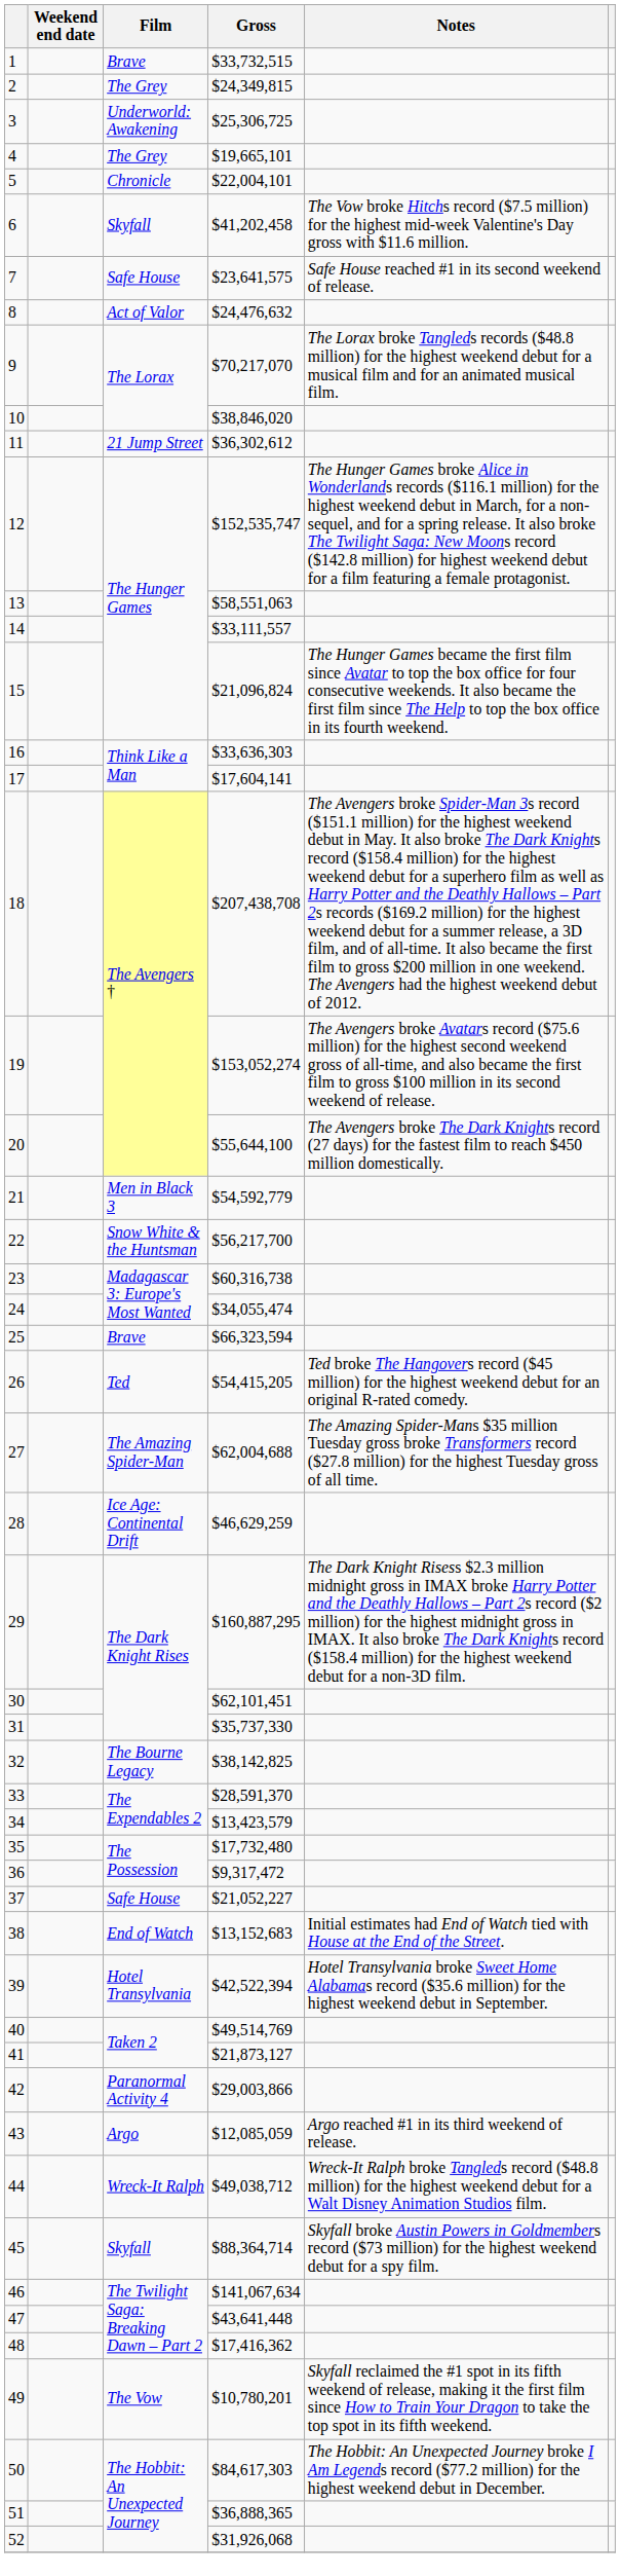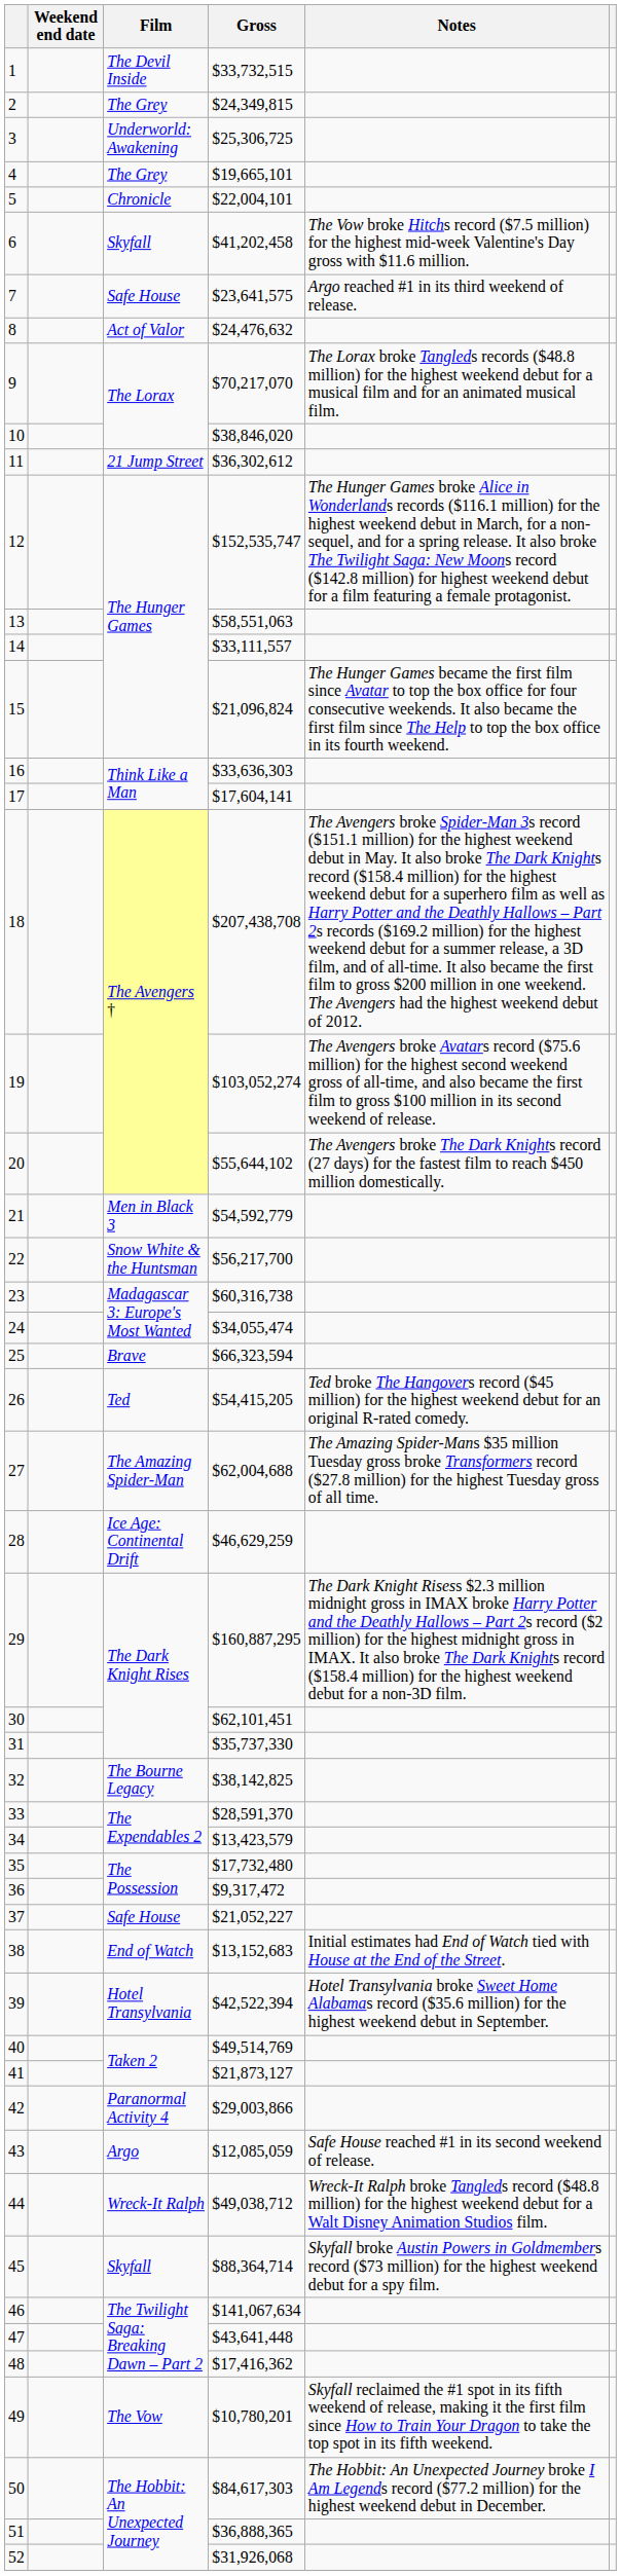1 | Film: Brave -> The Devil Inside
7 | Notes: Safe House reached #1 in its second weekend of release. -> Argo reached #1 in its third weekend of release.
19 | Gross: $153,052,274 -> $103,052,274
20 | Gross: $55,644,100 -> $55,644,102
43 | Notes: Argo reached #1 in its third weekend of release. -> Safe House reached #1 in its second weekend of release.
